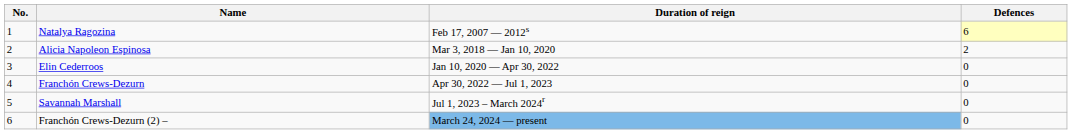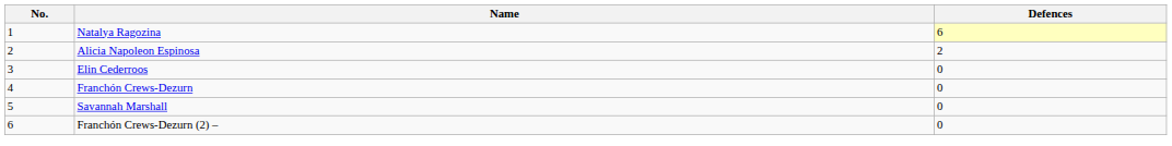- column: Duration of reign | Feb 17, 2007 — 2012s | Mar 3, 2018 — Jan 10, 2020 | Jan 10, 2020 — Apr 30, 2022 | Apr 30, 2022 — Jul 1, 2023 | Jul 1, 2023 – March 2024r | March 24, 2024 — present
